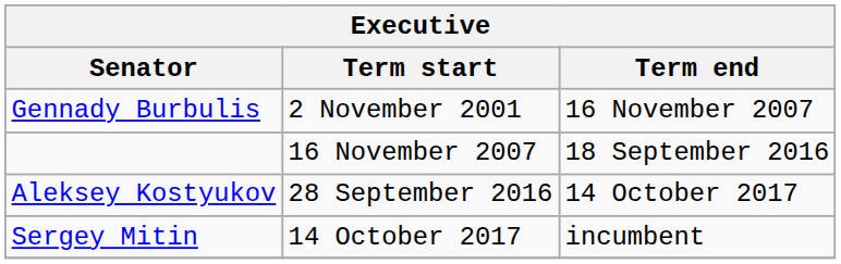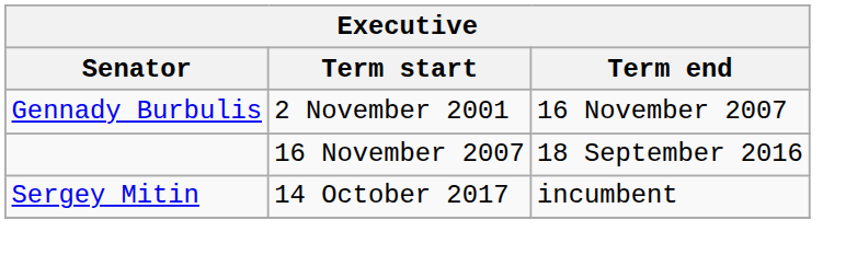- row: Aleksey Kostyukov | 28 September 2016 | 14 October 2017
